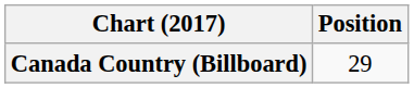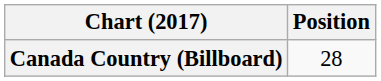Canada Country (Billboard) | Position: 29 -> 28
